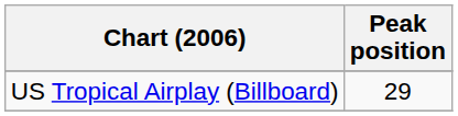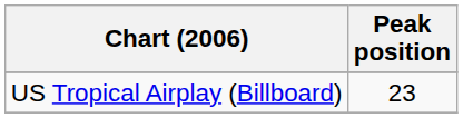US Tropical Airplay (Billboard) | Peak position: 29 -> 23
